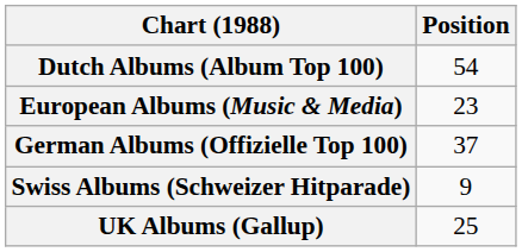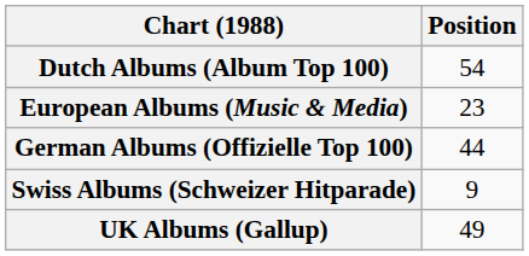German Albums (Offizielle Top 100) | Position: 37 -> 44
UK Albums (Gallup) | Position: 25 -> 49
